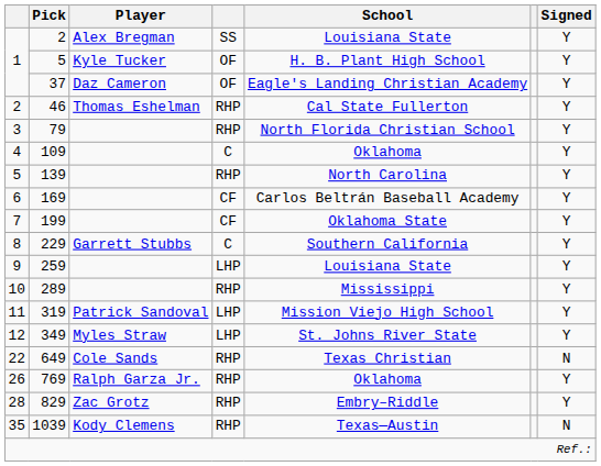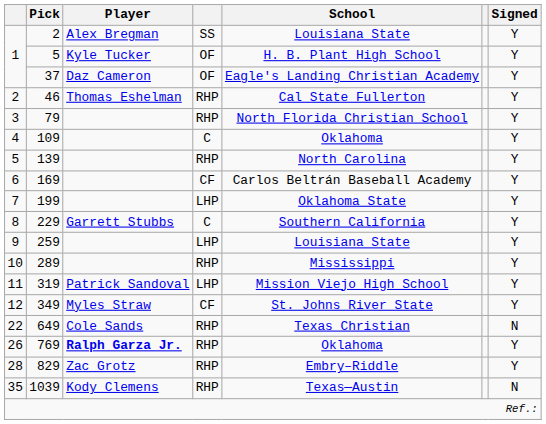199 | column 4: CF -> LHP
349 | column 4: LHP -> CF
769 | Player: normal -> bold
